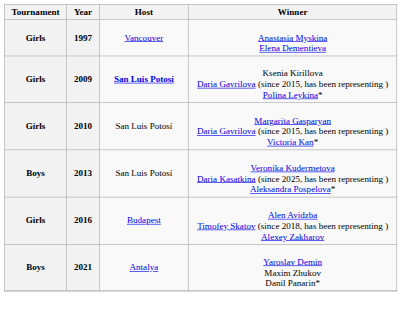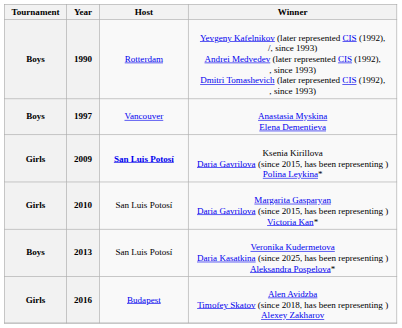+ row: Boys | 1990 | Rotterdam | Yevgeny Kafelnikov (later represented CIS (1992), /, since 1993) Andrei Medvedev (later represented CIS (1992), , since 1993) Dmitri Tomashevich (later represented CIS (1992), , since 1993)
1997 | Tournament: Girls -> Boys
- row: Boys | 2021 | Antalya | Yaroslav Demin Maxim Zhukov Danil Panarin*
